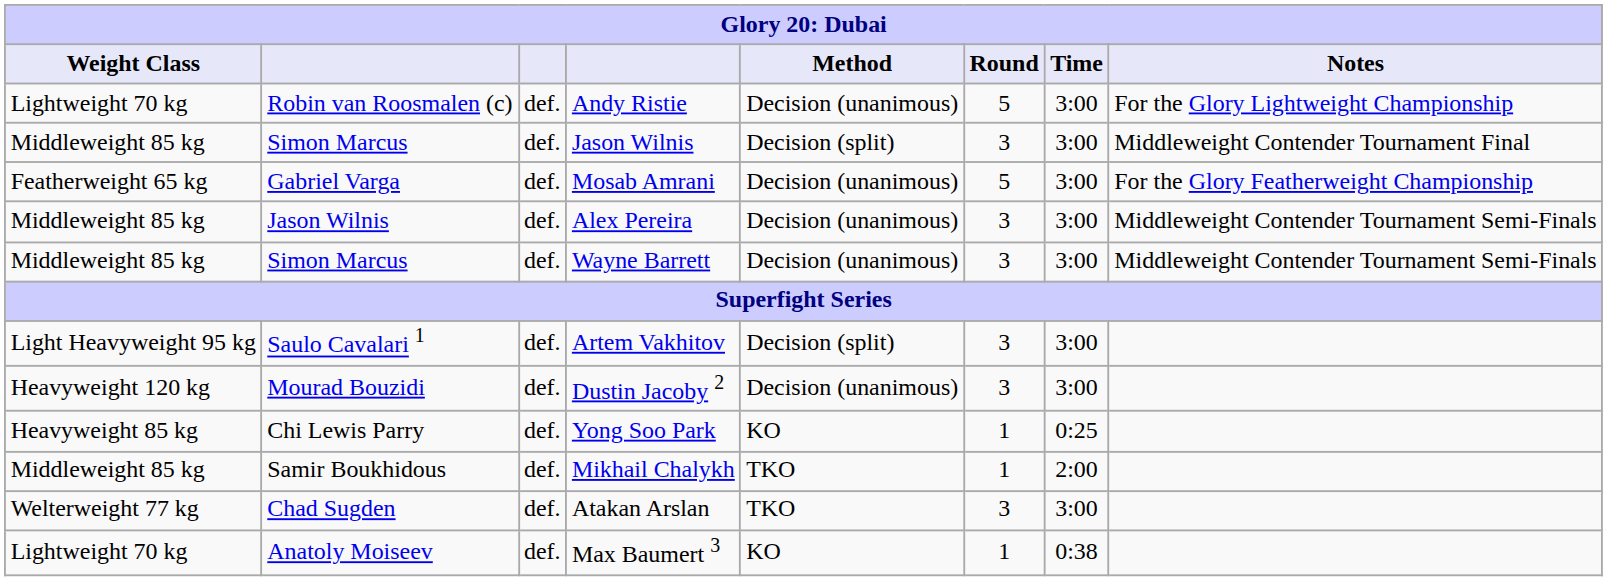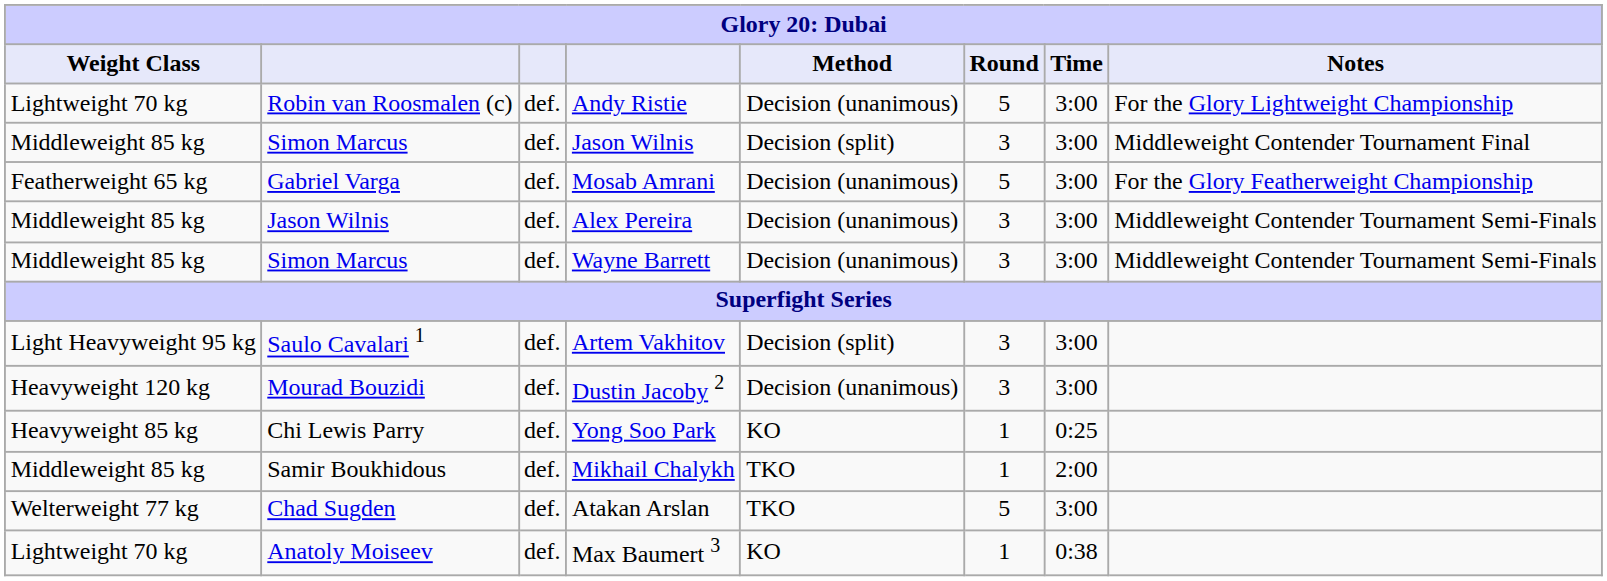Atakan Arslan | Round: 3 -> 5
